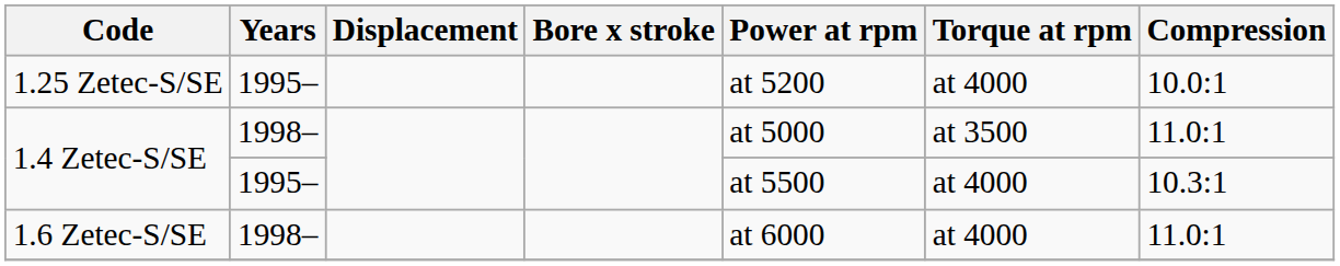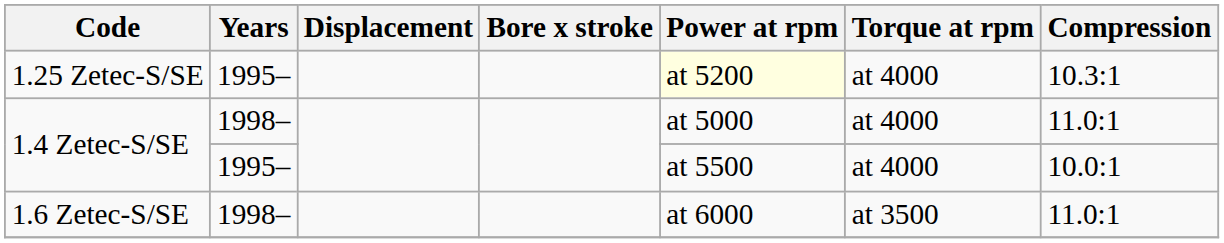1.25 Zetec-S/SE | Power at rpm: no background -> lightyellow background
1.25 Zetec-S/SE | Compression: 10.0:1 -> 10.3:1
1.4 Zetec-S/SE / 1998– | Torque at rpm: at 3500 -> at 4000
1.4 Zetec-S/SE / 1995– | Compression: 10.3:1 -> 10.0:1
1.6 Zetec-S/SE | Torque at rpm: at 4000 -> at 3500
